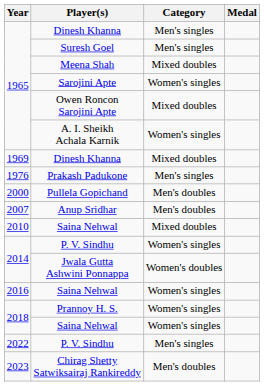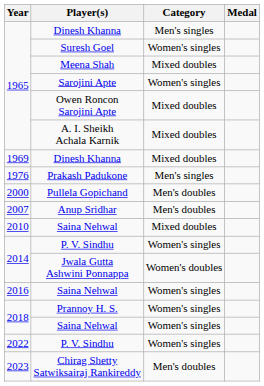Suresh Goel | Category: Men's singles -> Women's singles
A. I. Sheikh Achala Karnik | Category: Women's singles -> Mixed doubles
2022 / P. V. Sindhu | Category: Men's singles -> Women's singles
